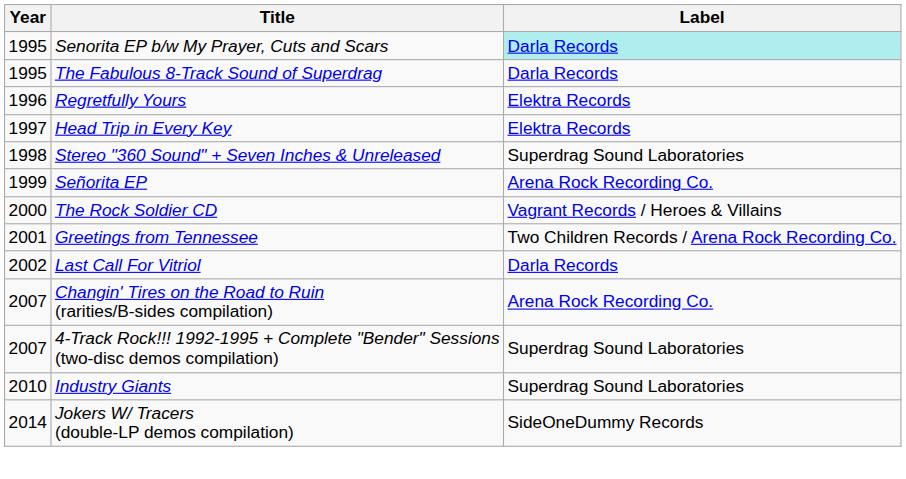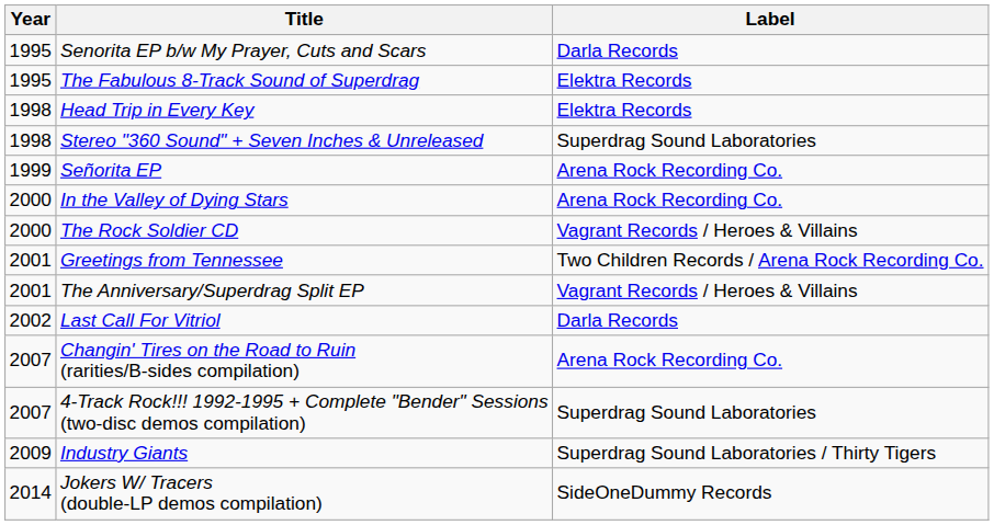Senorita EP b/w My Prayer, Cuts and Scars | Label: paleturquoise background -> no background
The Fabulous 8-Track Sound of Superdrag | Label: Darla Records -> Elektra Records
- row: 1996 | Regretfully Yours | Elektra Records
Head Trip in Every Key | Year: 1997 -> 1998
+ row: 2000 | In the Valley of Dying Stars | Arena Rock Recording Co.
+ row: 2001 | The Anniversary/Superdrag Split EP | Vagrant Records / Heroes & Villains
Industry Giants | Year: 2010 -> 2009
Industry Giants | Label: Superdrag Sound Laboratories -> Superdrag Sound Laboratories / Thirty Tigers
